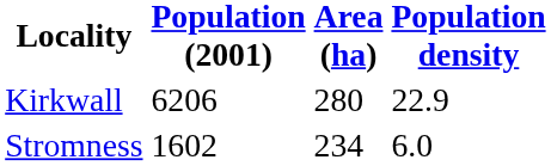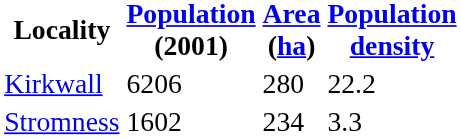Kirkwall | Population density: 22.9 -> 22.2
Stromness | Population density: 6.0 -> 3.3
